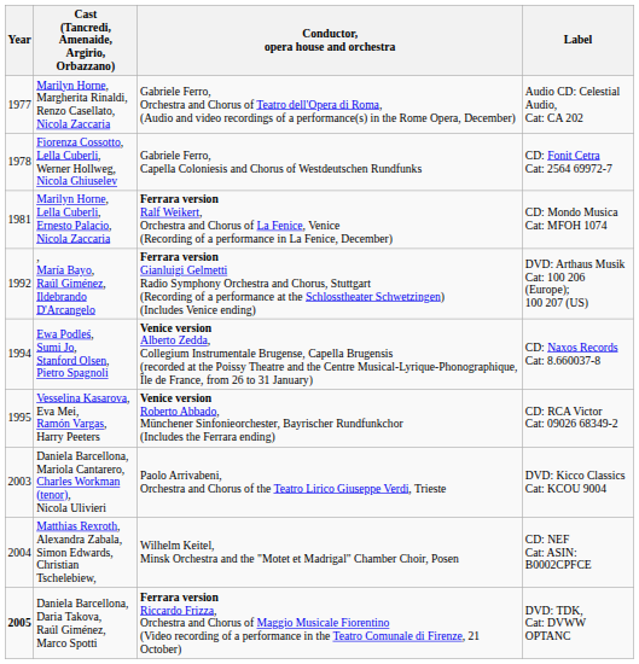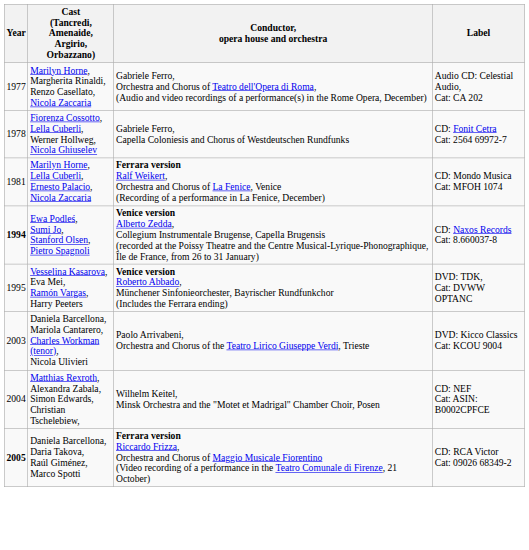- row: 1992 | , María Bayo, Raúl Giménez, Ildebrando D'Arcangelo | Ferrara version Gianluigi Gelmetti Radio Symphony Orchestra and Chorus, Stuttgart (Recording of a performance at the Schlosstheater Schwetzingen) (Includes Venice ending) | DVD: Arthaus Musik Cat: 100 206 (Europe); 100 207 (US)
Ewa Podleś, Sumi Jo, Stanford Olsen, Pietro Spagnoli | Year: normal -> bold
Vesselina Kasarova, Eva Mei, Ramón Vargas, Harry Peeters | Label: CD: RCA Victor Cat: 09026 68349-2 -> DVD: TDK, Cat: DVWW OPTANC
Daniela Barcellona, Daria Takova, Raúl Giménez, Marco Spotti | Label: DVD: TDK, Cat: DVWW OPTANC -> CD: RCA Victor Cat: 09026 68349-2
